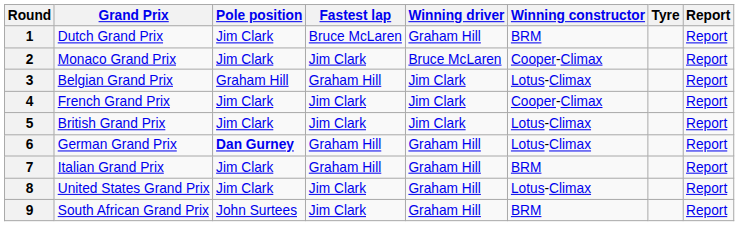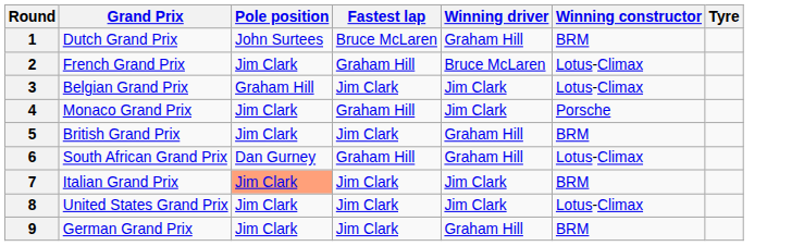- column: Report | Report | Report | Report | Report | Report | Report | Report | Report | Report
1 | Pole position: Jim Clark -> John Surtees
2 | Grand Prix: Monaco Grand Prix -> French Grand Prix
2 | Fastest lap: Jim Clark -> Graham Hill
2 | Winning constructor: Cooper-Climax -> Lotus-Climax
3 | Fastest lap: Graham Hill -> Jim Clark
4 | Grand Prix: French Grand Prix -> Monaco Grand Prix
4 | Fastest lap: Jim Clark -> Graham Hill
4 | Winning constructor: Cooper-Climax -> Porsche
5 | Winning driver: Jim Clark -> Graham Hill
5 | Winning constructor: Lotus-Climax -> BRM
6 | Grand Prix: German Grand Prix -> South African Grand Prix
6 | Pole position: bold -> normal
7 | Pole position: no background -> lightsalmon background
7 | Fastest lap: Graham Hill -> Jim Clark
7 | Winning driver: Graham Hill -> Jim Clark
8 | Winning driver: Graham Hill -> Jim Clark
9 | Grand Prix: South African Grand Prix -> German Grand Prix
9 | Pole position: John Surtees -> Jim Clark
